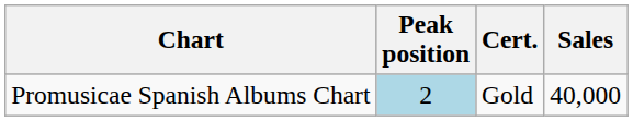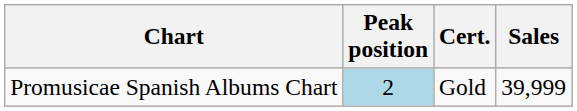Promusicae Spanish Albums Chart | Sales: 40,000 -> 39,999
